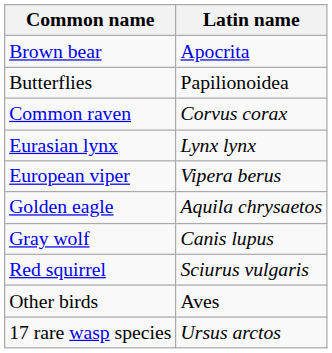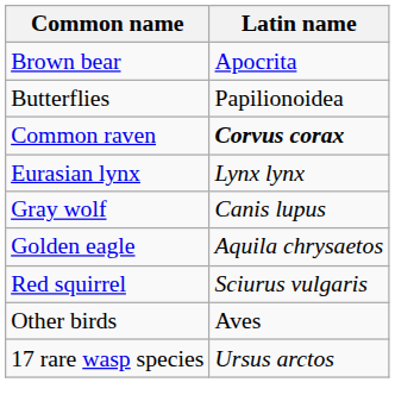Common raven | Latin name: normal -> bold
- row: European viper | Vipera berus
rows swapped: Golden eagle <-> Gray wolf
